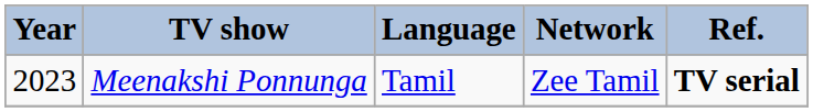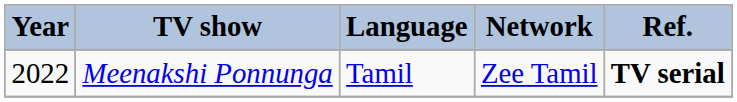Meenakshi Ponnunga | Year: 2023 -> 2022
